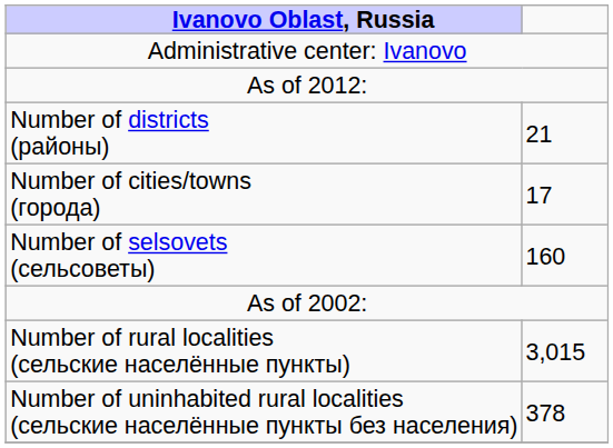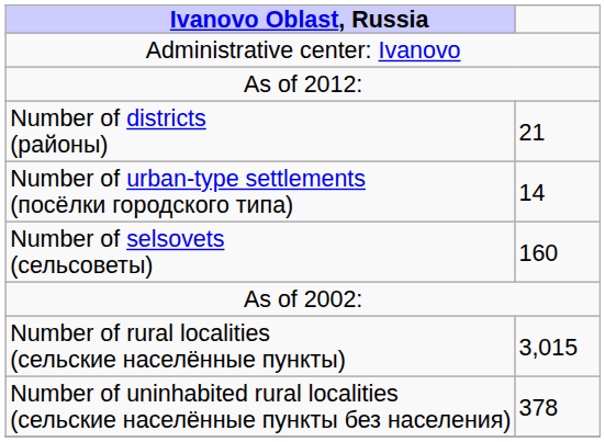- row: Number of cities/towns (города) | 17
+ row: Number of urban-type settlements (посёлки городского типа) | 14
